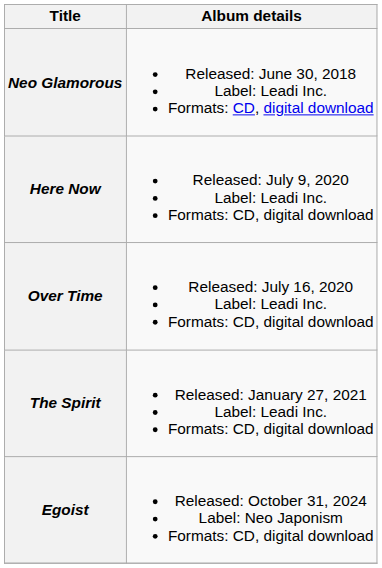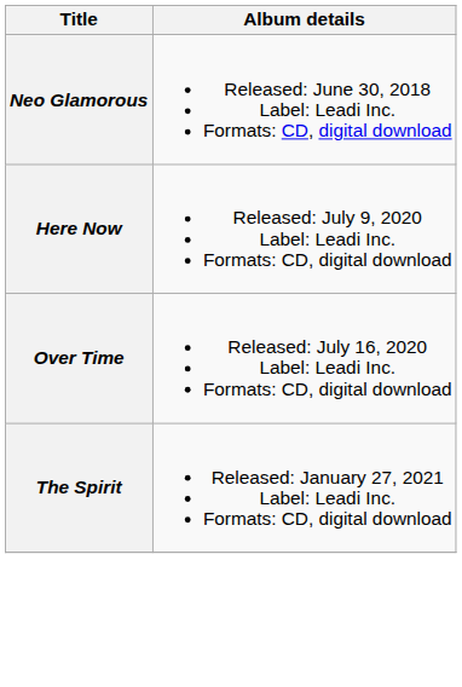- row: Egoist | Released: October 31, 2024 Label: Neo Japonism Formats: CD, digital download
